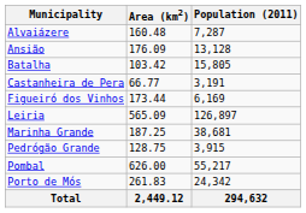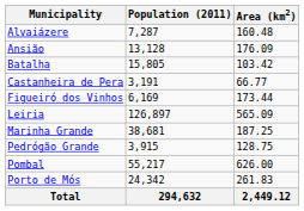columns swapped: Population (2011) <-> Area (km2)
